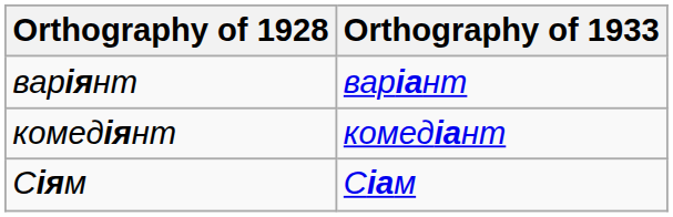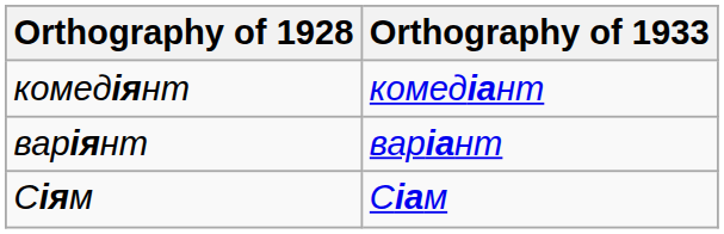rows swapped: варіянт <-> комедіянт
